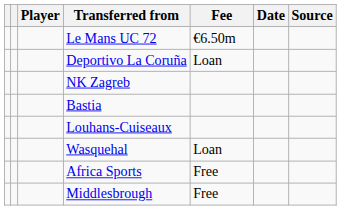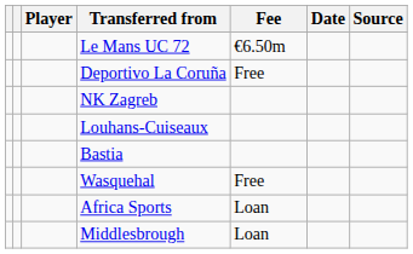Deportivo La Coruña | Fee: Loan -> Free
rows swapped: Louhans-Cuiseaux <-> Bastia
Wasquehal | Fee: Loan -> Free
Africa Sports | Fee: Free -> Loan
Middlesbrough | Fee: Free -> Loan
